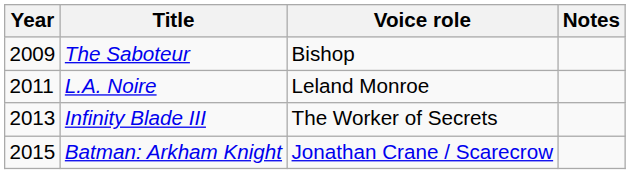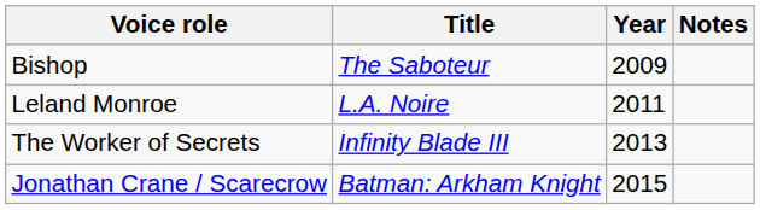columns swapped: Year <-> Voice role
